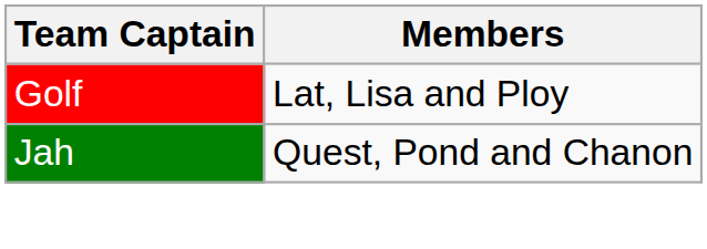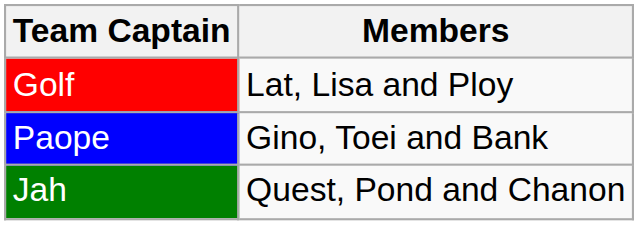+ row: Paope | Gino, Toei and Bank
